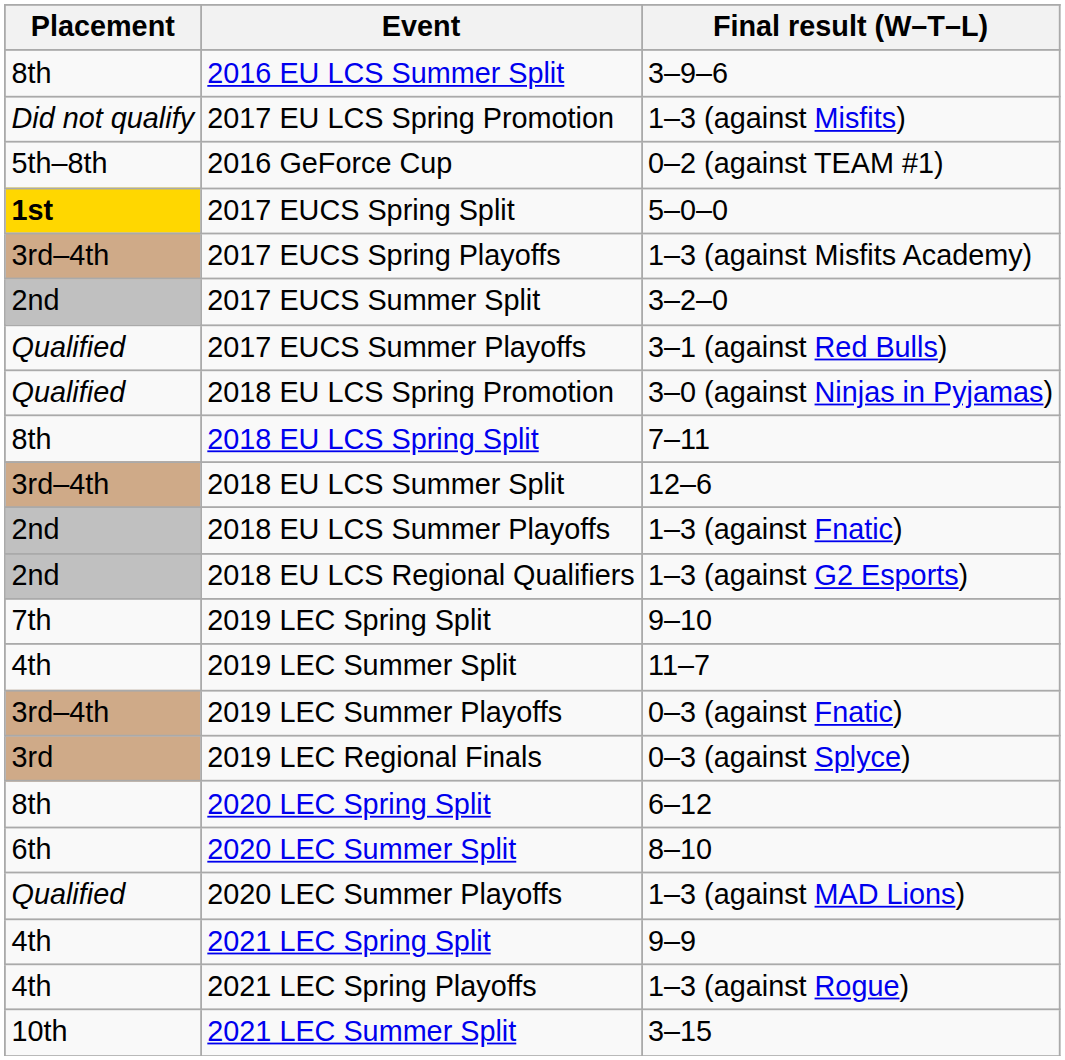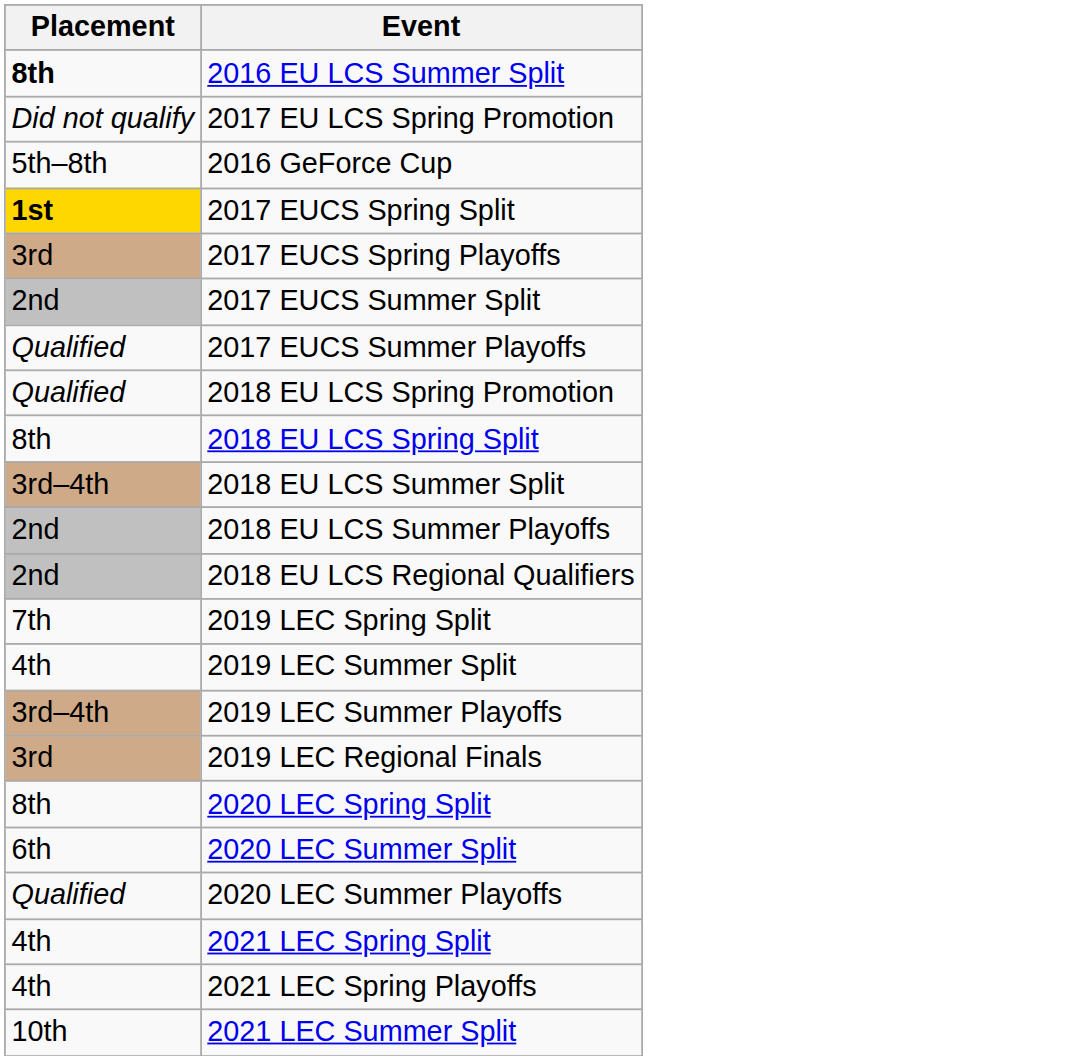- column: Final result (W–T–L) | 3–9–6 | 1–3 (against Misfits) | 0–2 (against TEAM #1) | 5–0–0 | 1–3 (against Misfits Academy) | 3–2–0 | 3–1 (against Red Bulls) | 3–0 (against Ninjas in Pyjamas) | 7–11 | 12–6 | 1–3 (against Fnatic) | 1–3 (against G2 Esports) | 9–10 | 11–7 | 0–3 (against Fnatic) | 0–3 (against Splyce) | 6–12 | 8–10 | 1–3 (against MAD Lions) | 9–9 | 1–3 (against Rogue) | 3–15
2016 EU LCS Summer Split | Placement: normal -> bold
2017 EUCS Spring Playoffs | Placement: 3rd–4th -> 3rd
